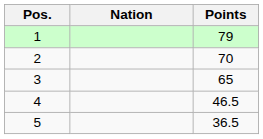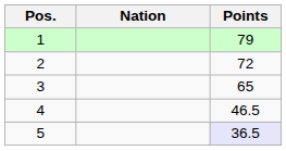2 | Points: 70 -> 72
5 | Points: no background -> lavender background
